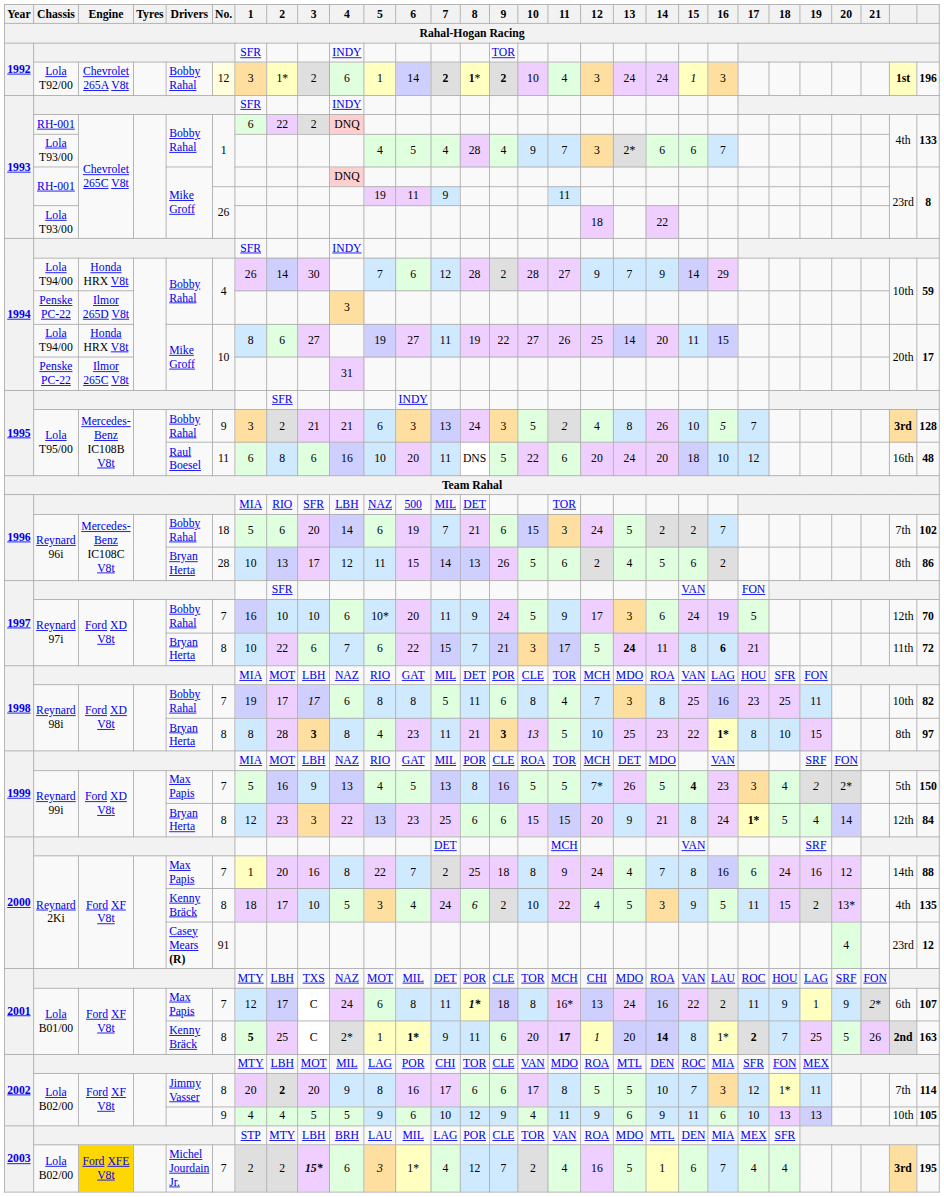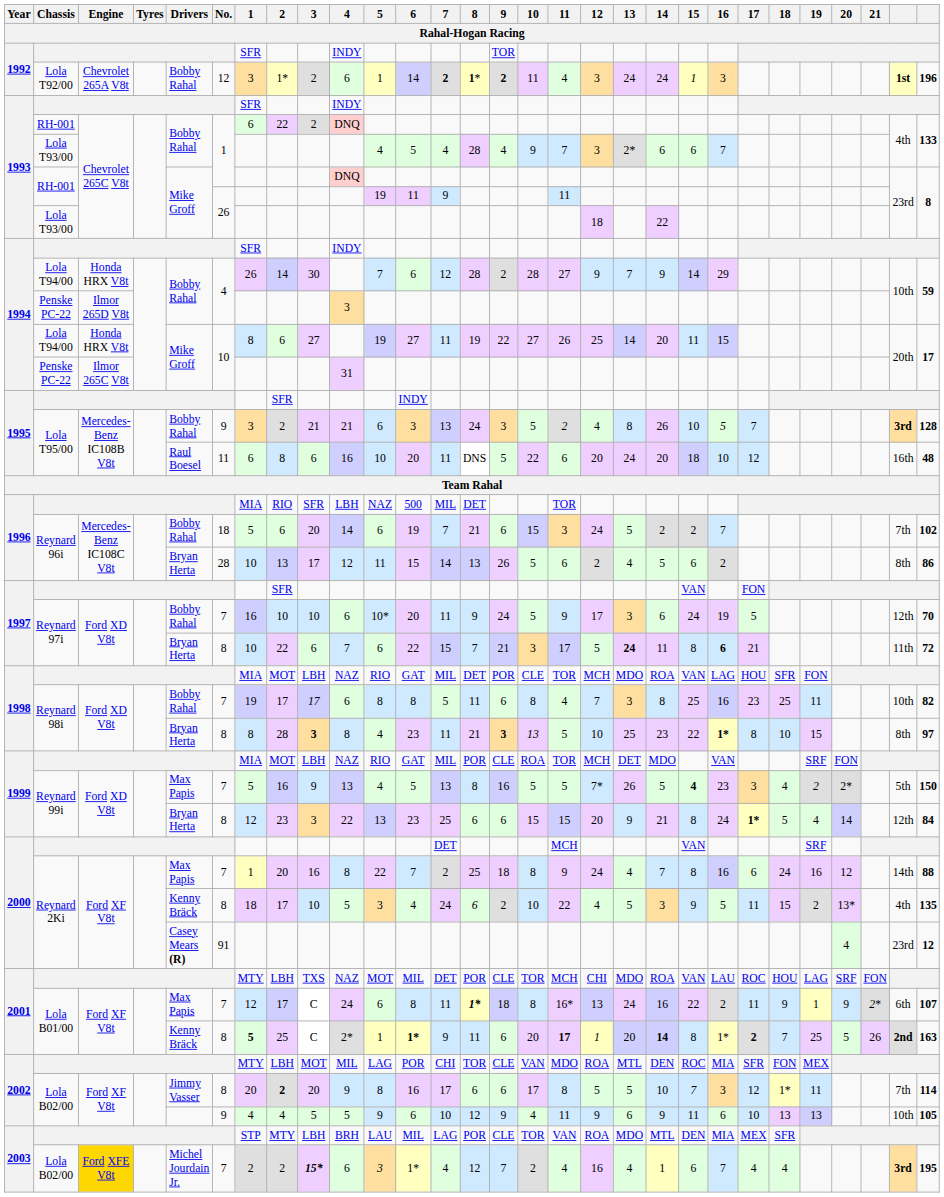Lola T92/00 | No.: lightyellow background -> no background
Lola T92/00 | 10: 10 -> 11
2003 / Lola B02/00 | 13: 5 -> 4
